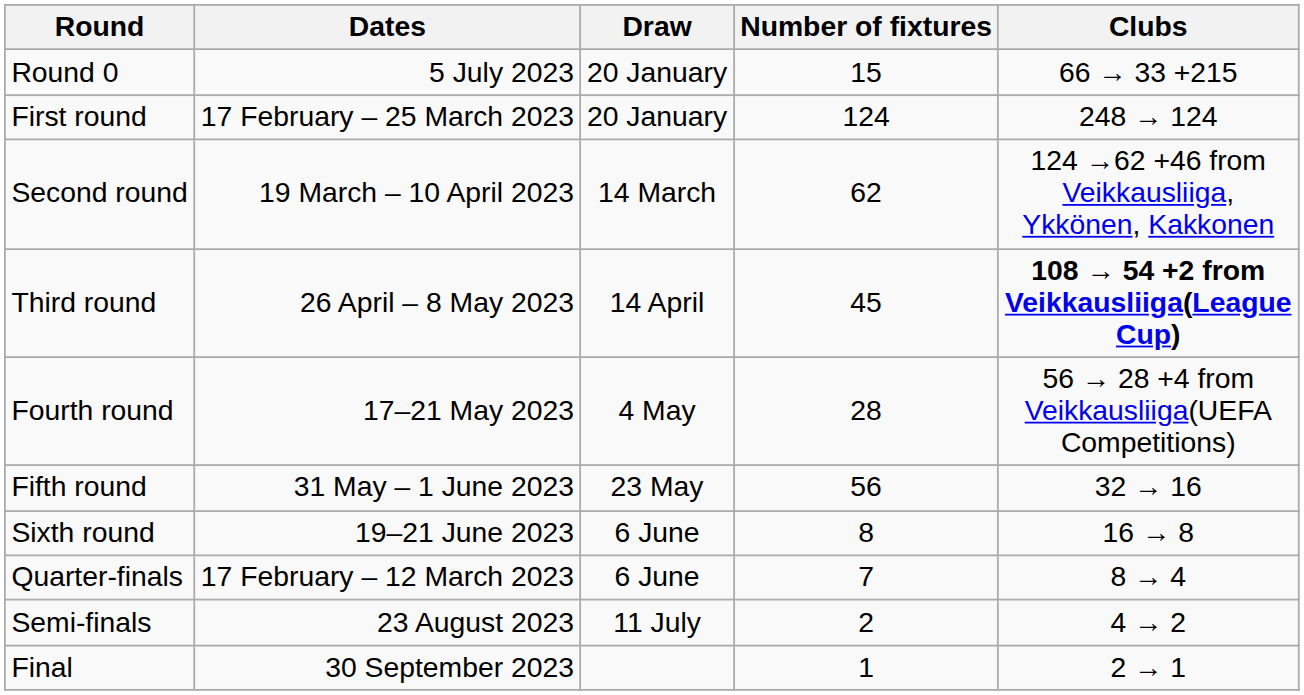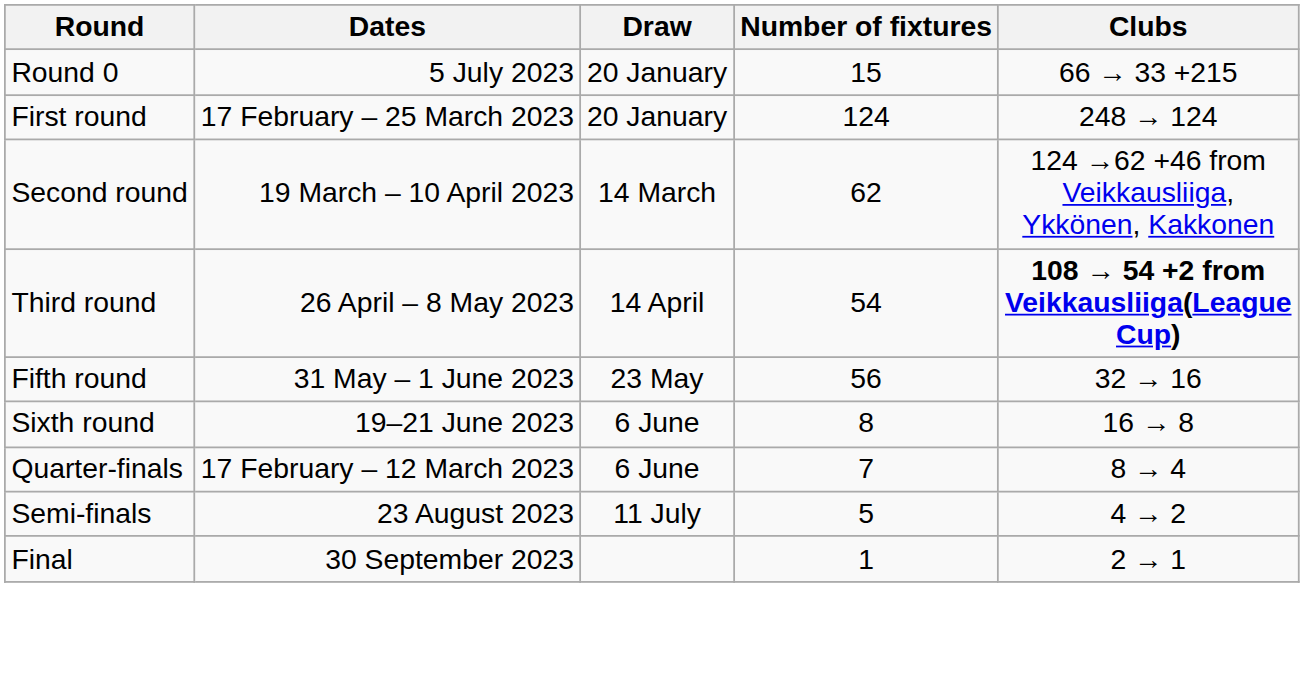Third round | Number of fixtures: 45 -> 54
- row: Fourth round | 17–21 May 2023 | 4 May | 28 | 56 → 28 +4 from Veikkausliiga(UEFA Competitions)
Semi-finals | Number of fixtures: 2 -> 5
